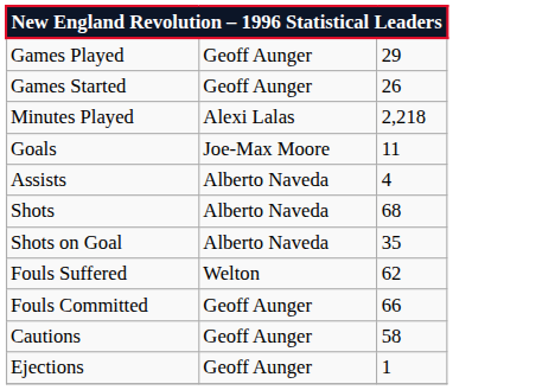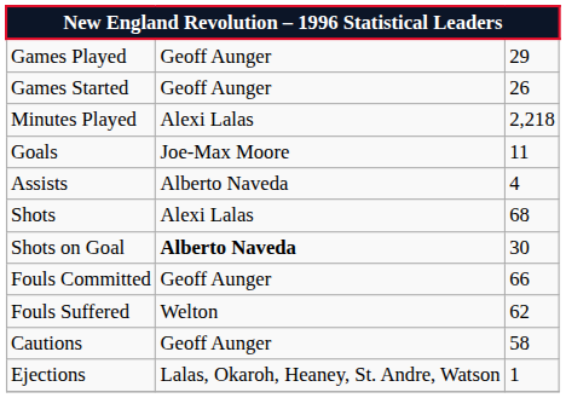Shots | column 2: Alberto Naveda -> Alexi Lalas
Shots on Goal | column 2: normal -> bold
Shots on Goal | column 3: 35 -> 30
rows swapped: Fouls Committed <-> Fouls Suffered
Ejections | column 2: Geoff Aunger -> Lalas, Okaroh, Heaney, St. Andre, Watson
